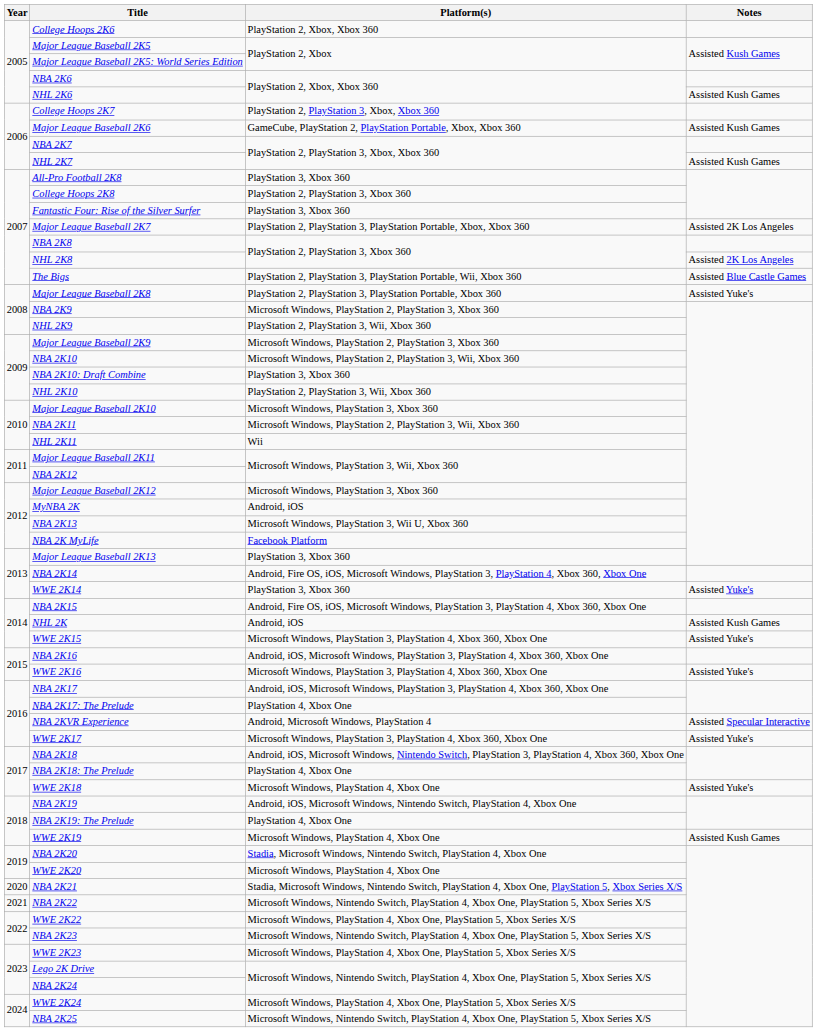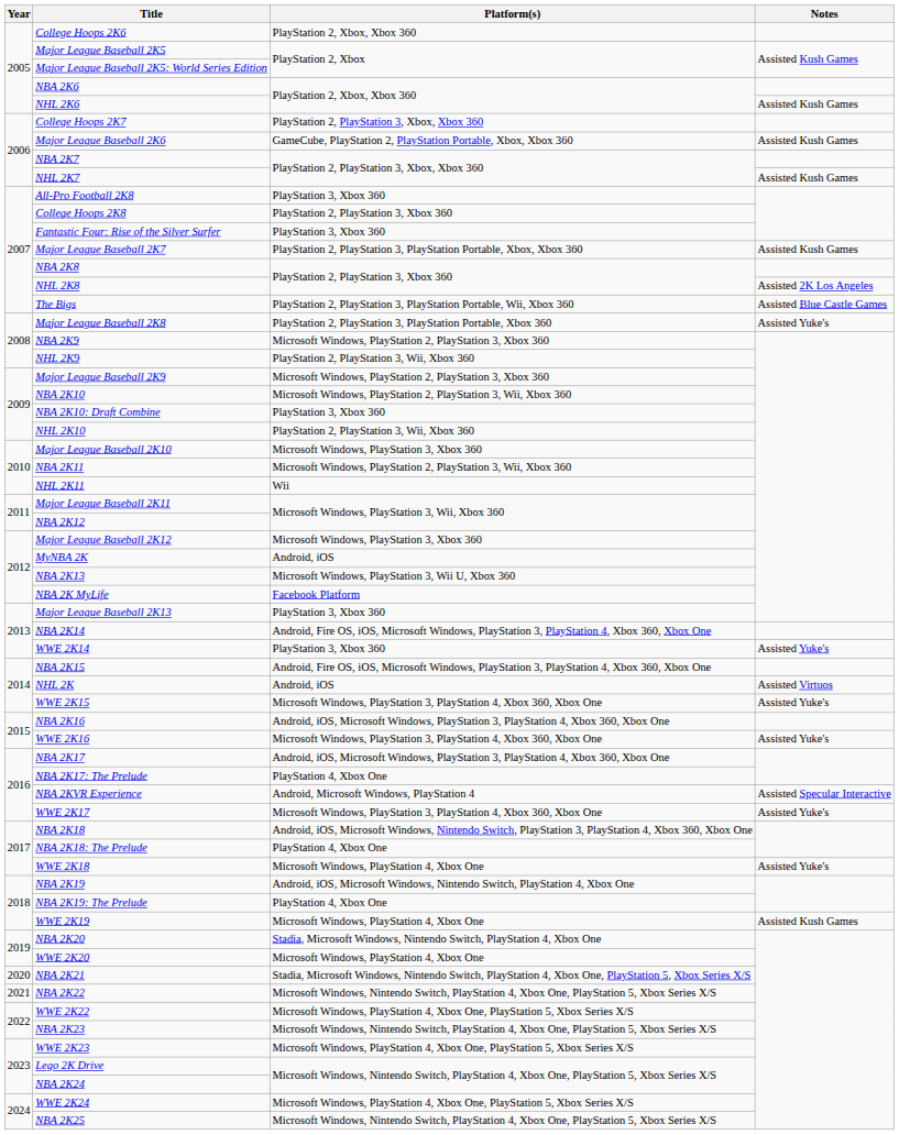Major League Baseball 2K7 | Notes: Assisted 2K Los Angeles -> Assisted Kush Games
NHL 2K | Notes: Assisted Kush Games -> Assisted Virtuos
